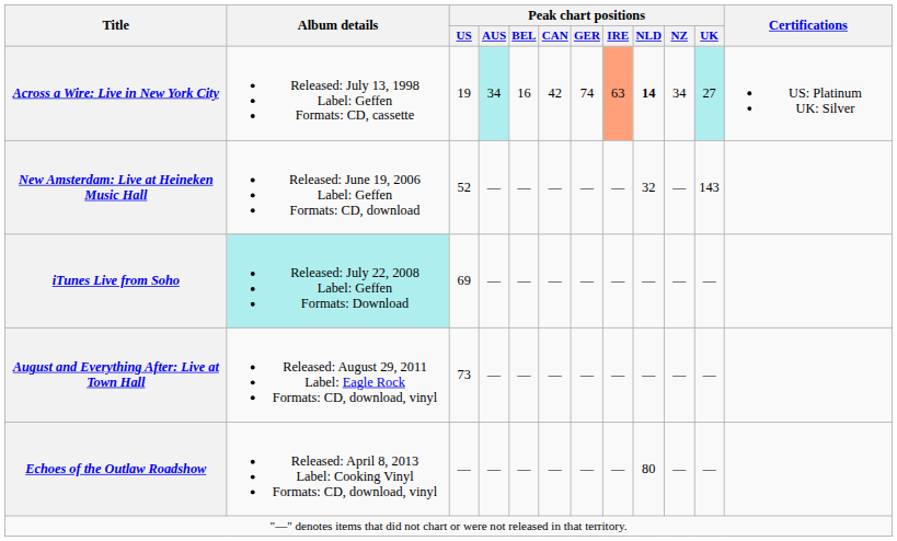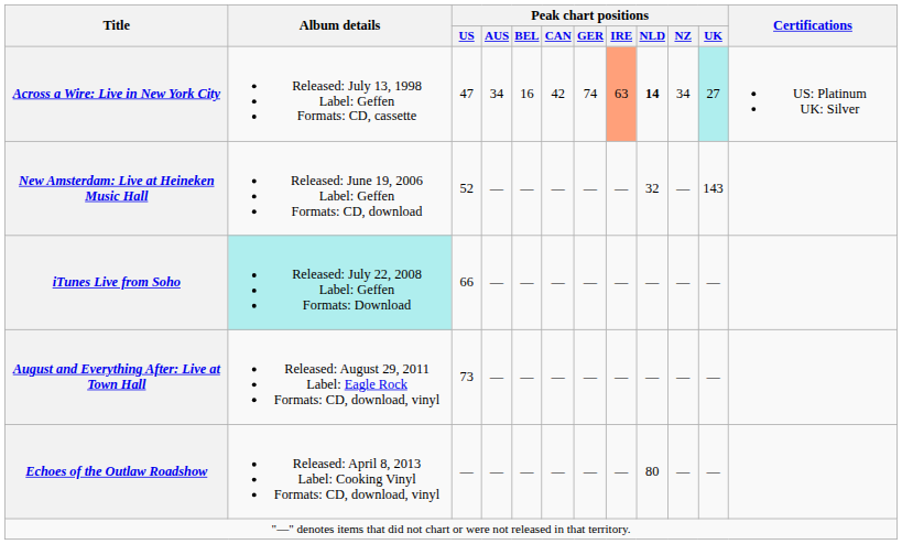Across a Wire: Live in New York City | Peak chart positions / US: 19 -> 47
Across a Wire: Live in New York City | Peak chart positions / AUS: paleturquoise background -> no background
iTunes Live from Soho | Peak chart positions / US: 69 -> 66
